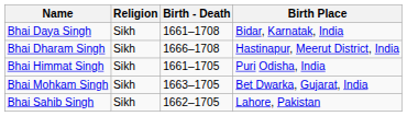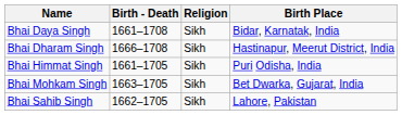columns swapped: Birth - Death <-> Religion
